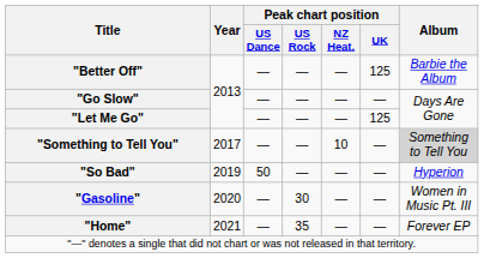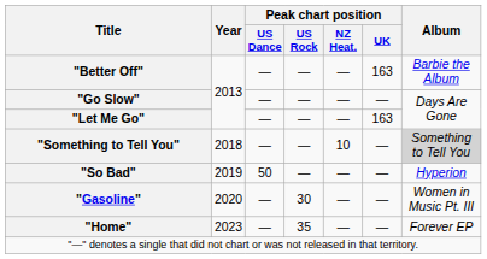"Better Off" | Peak chart position / UK: 125 -> 163
"Let Me Go" | Peak chart position / UK: 125 -> 163
"Something to Tell You" | Year: 2017 -> 2018
"Home" | Year: 2021 -> 2023
